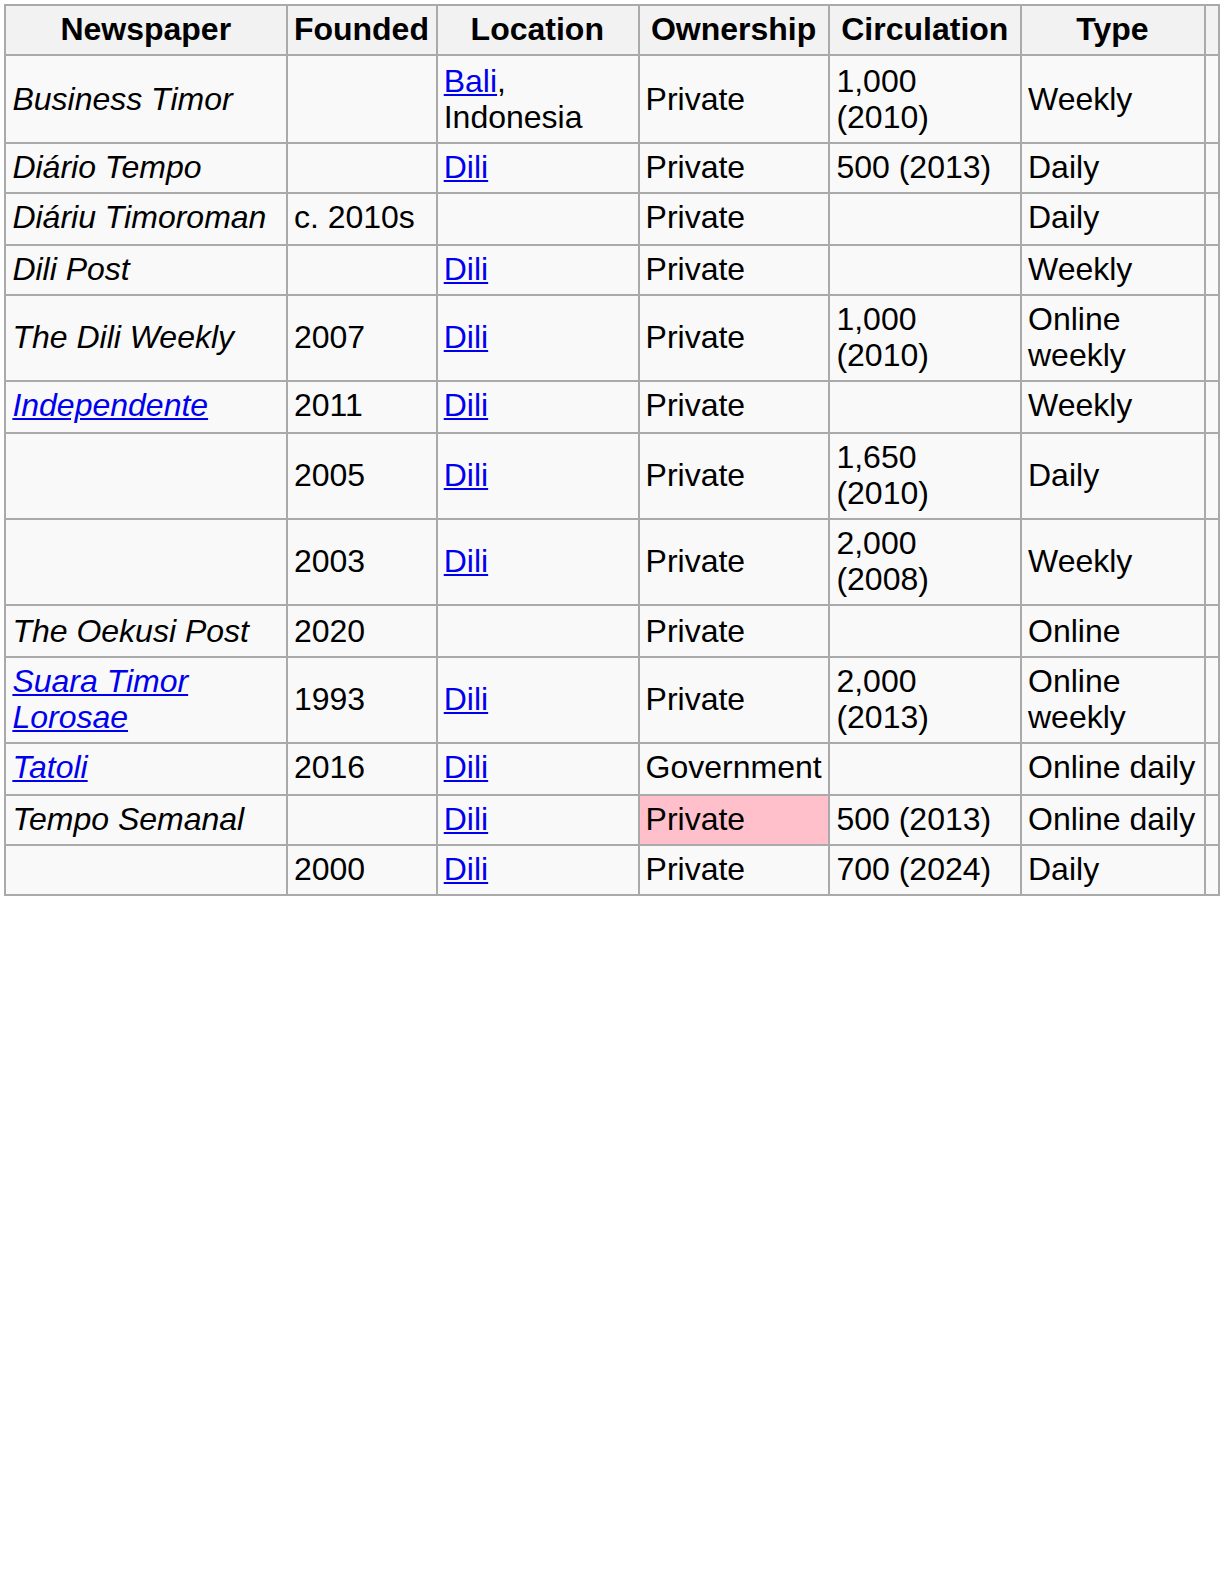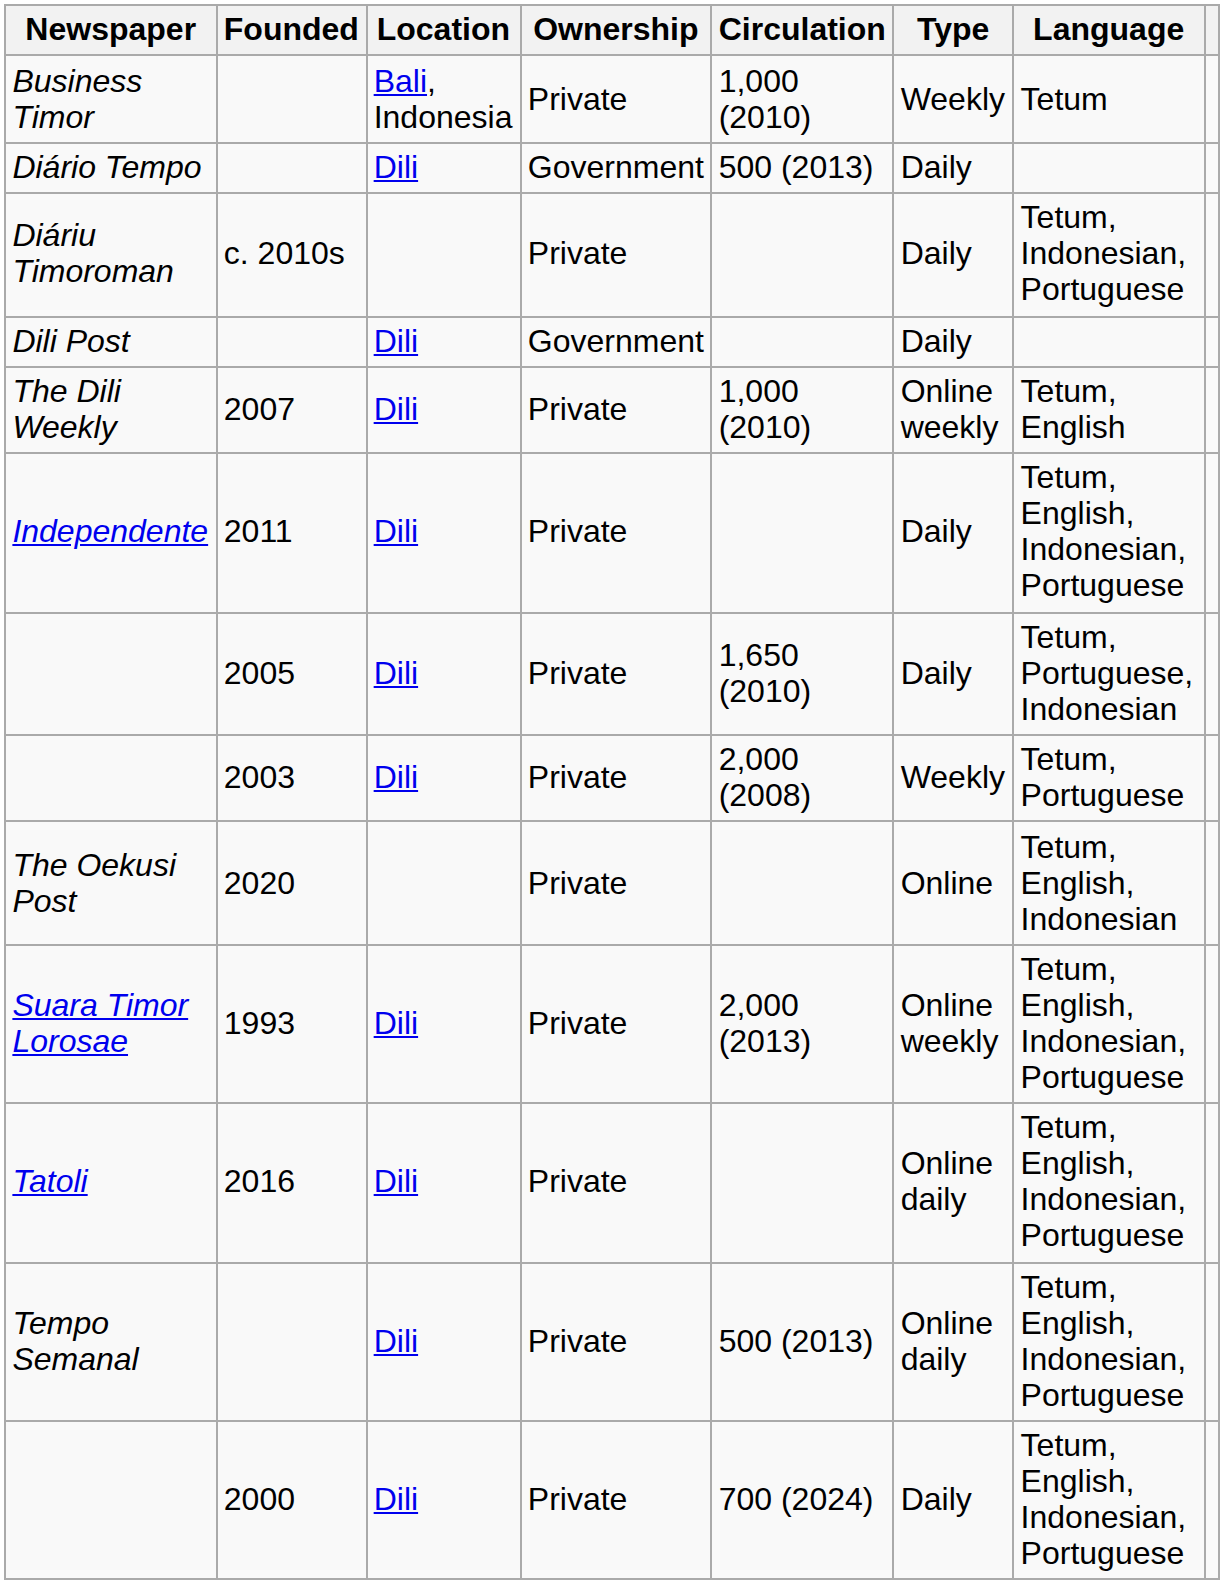+ column: Language | Tetum | Tetum, Indonesian, Portuguese | Tetum, English | Tetum, English, Indonesian, Portuguese | Tetum, Portuguese, Indonesian | Tetum, Portuguese | Tetum, English, Indonesian | Tetum, English, Indonesian, Portuguese | Tetum, English, Indonesian, Portuguese | Tetum, English, Indonesian, Portuguese | Tetum, English, Indonesian, Portuguese
Diário Tempo | Ownership: Private -> Government
Dili Post | Ownership: Private -> Government
Dili Post | Type: Weekly -> Daily
Independente | Type: Weekly -> Daily
Tatoli | Ownership: Government -> Private
Tempo Semanal | Ownership: pink background -> no background
